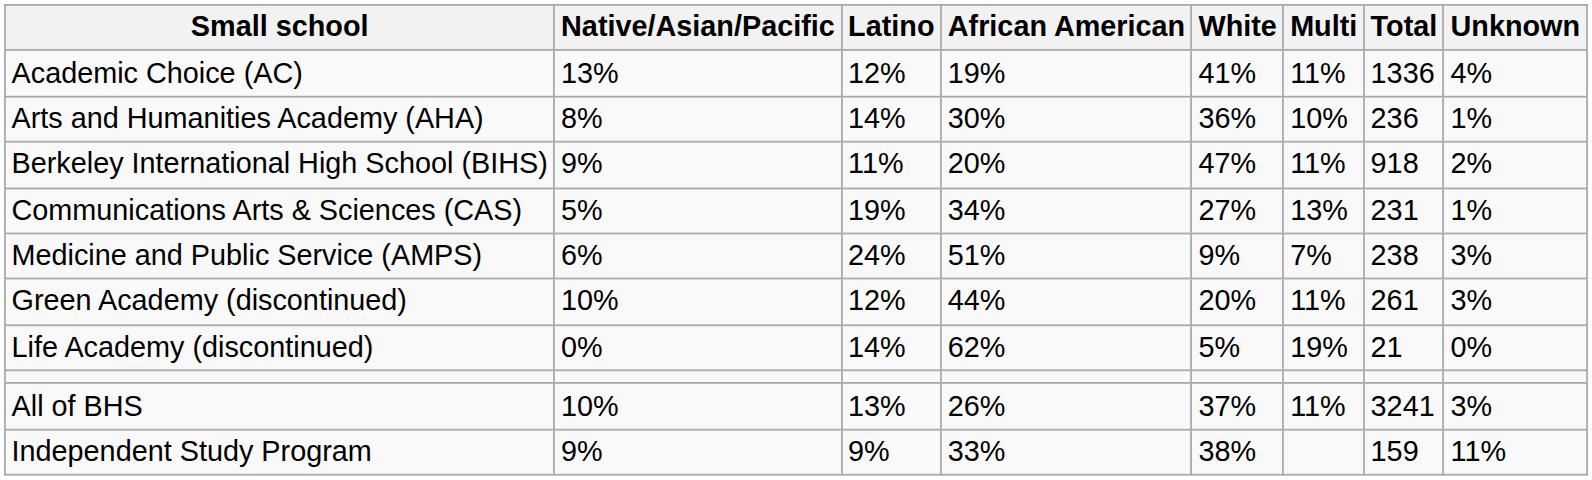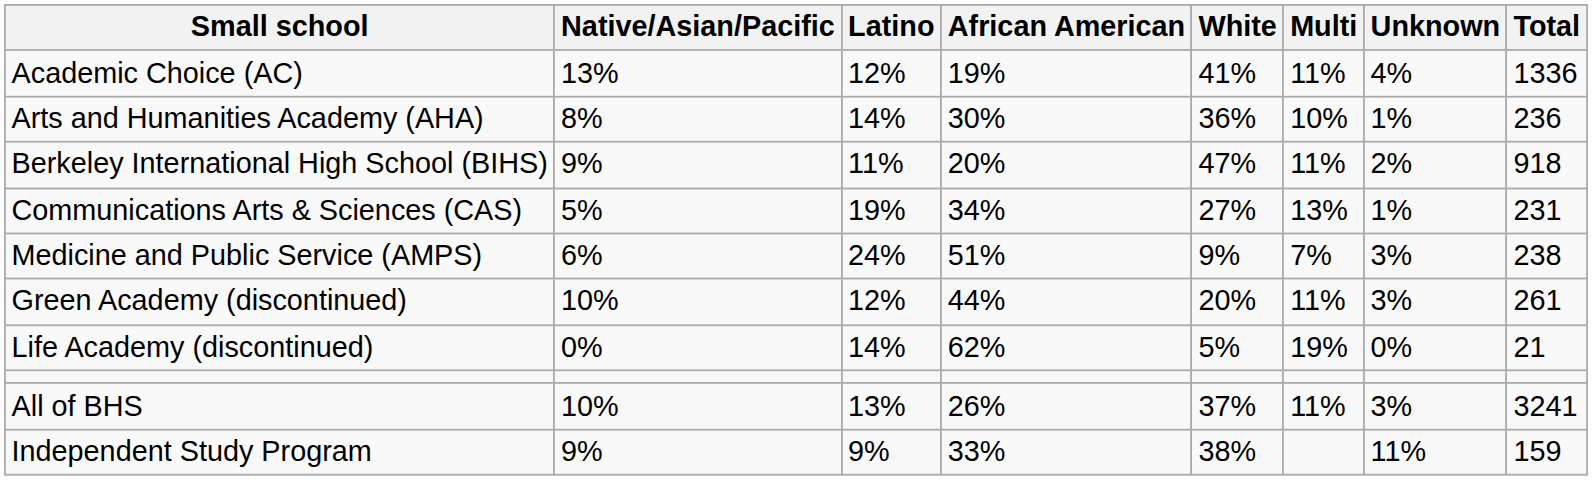columns swapped: Unknown <-> Total
